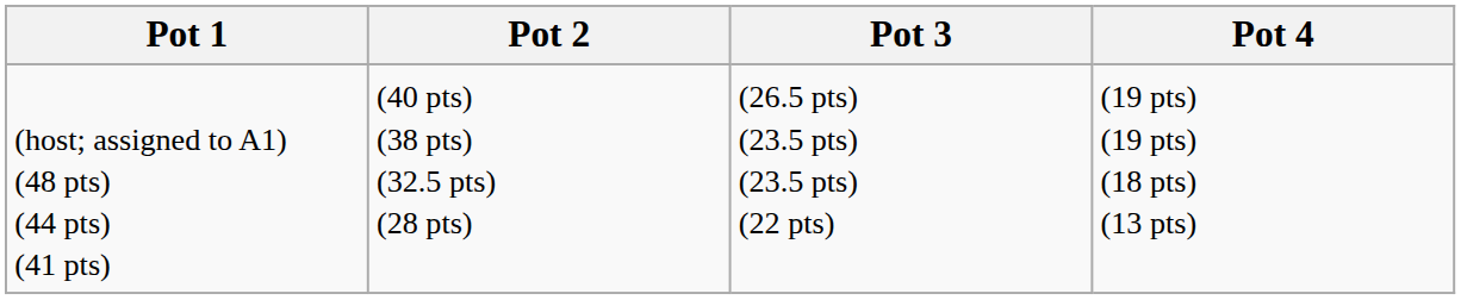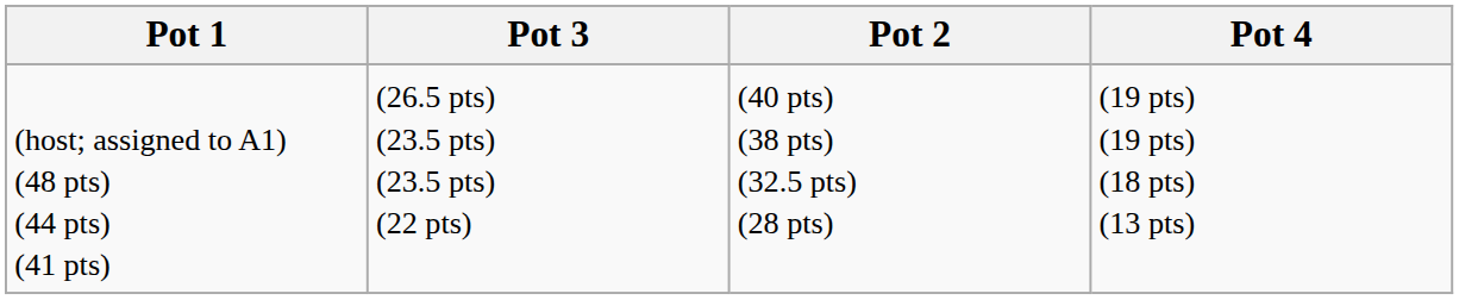columns swapped: Pot 2 <-> Pot 3
